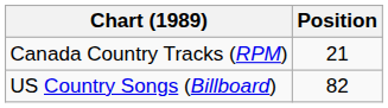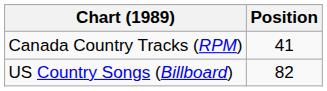Canada Country Tracks (RPM) | Position: 21 -> 41
